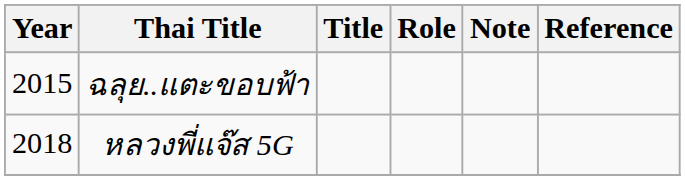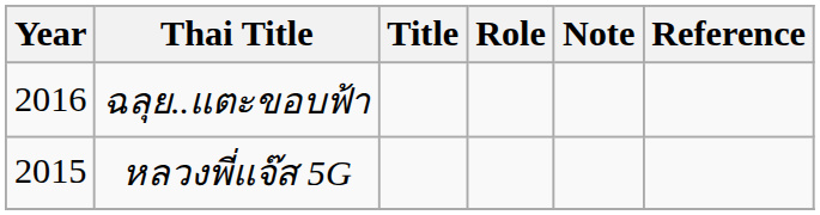ฉลุย..แตะขอบฟ้า | Year: 2015 -> 2016
หลวงพี่แจ๊ส 5G | Year: 2018 -> 2015
